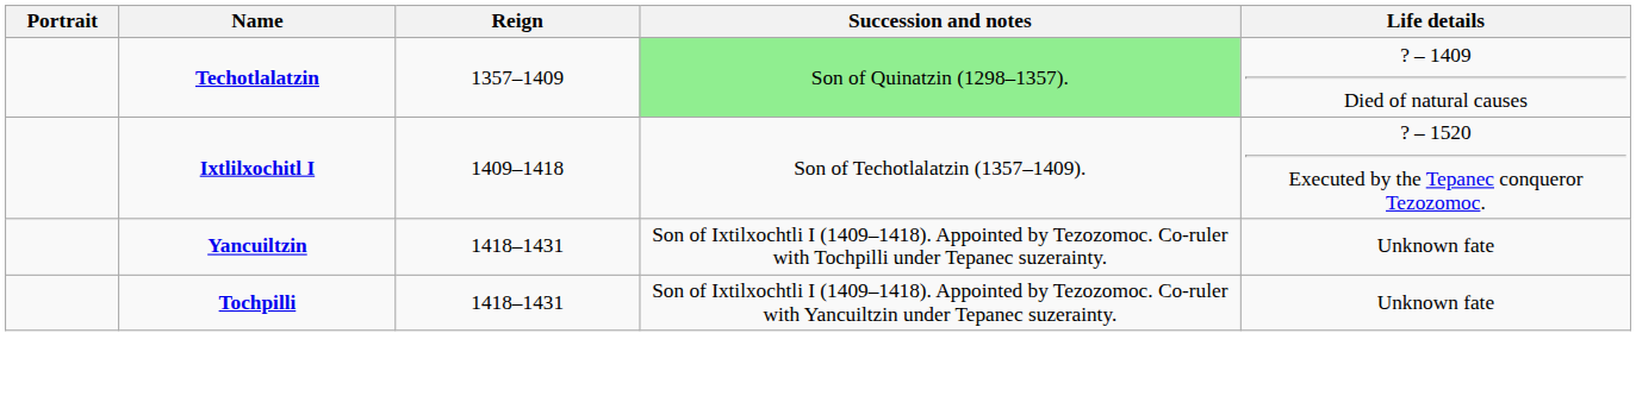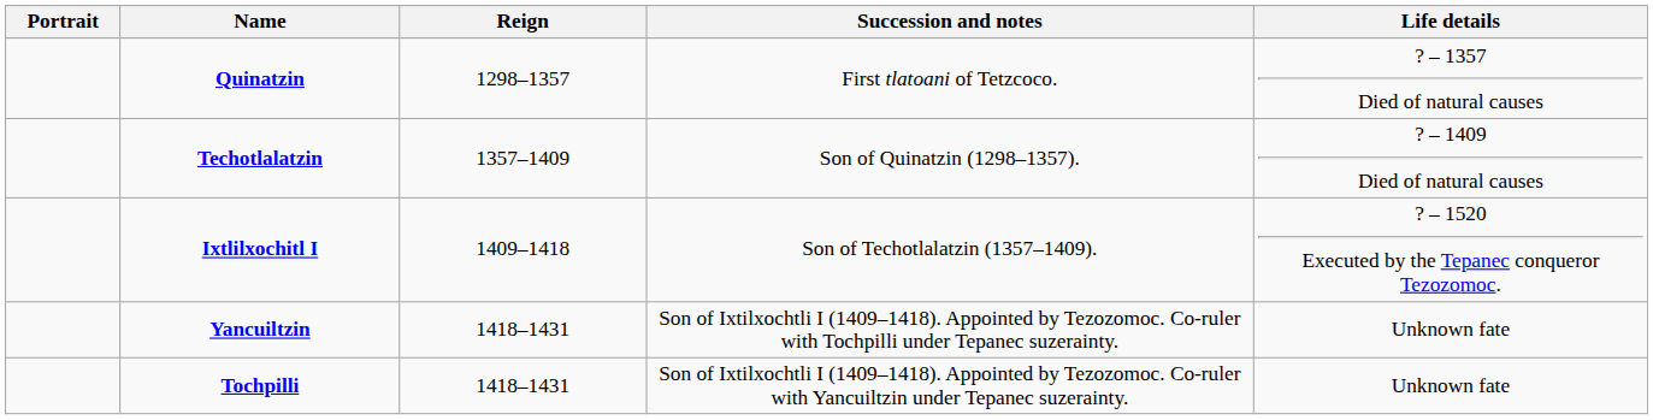+ row: Quinatzin | 1298–1357 | First tlatoani of Tetzcoco. | ? – 1357 Died of natural causes
Techotlalatzin | Succession and notes: lightgreen background -> no background
